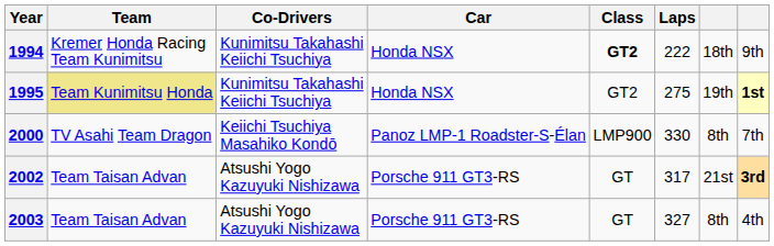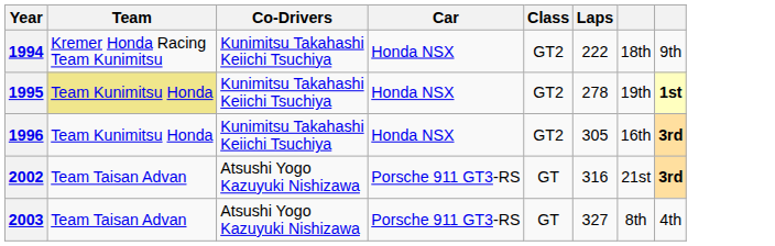1994 | Class: bold -> normal
1995 | Laps: 275 -> 278
+ row: 1996 | Team Kunimitsu Honda | Kunimitsu Takahashi Keiichi Tsuchiya | Honda NSX | GT2 | 305 | 16th | 3rd
- row: 2000 | TV Asahi Team Dragon | Keiichi Tsuchiya Masahiko Kondō | Panoz LMP-1 Roadster-S-Élan | LMP900 | 330 | 8th | 7th
2002 | Laps: 317 -> 316
